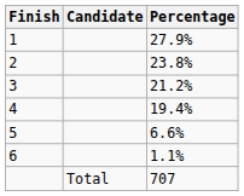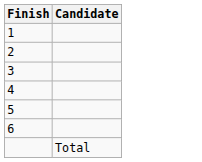- column: Percentage | 27.9% | 23.8% | 21.2% | 19.4% | 6.6% | 1.1% | 707
